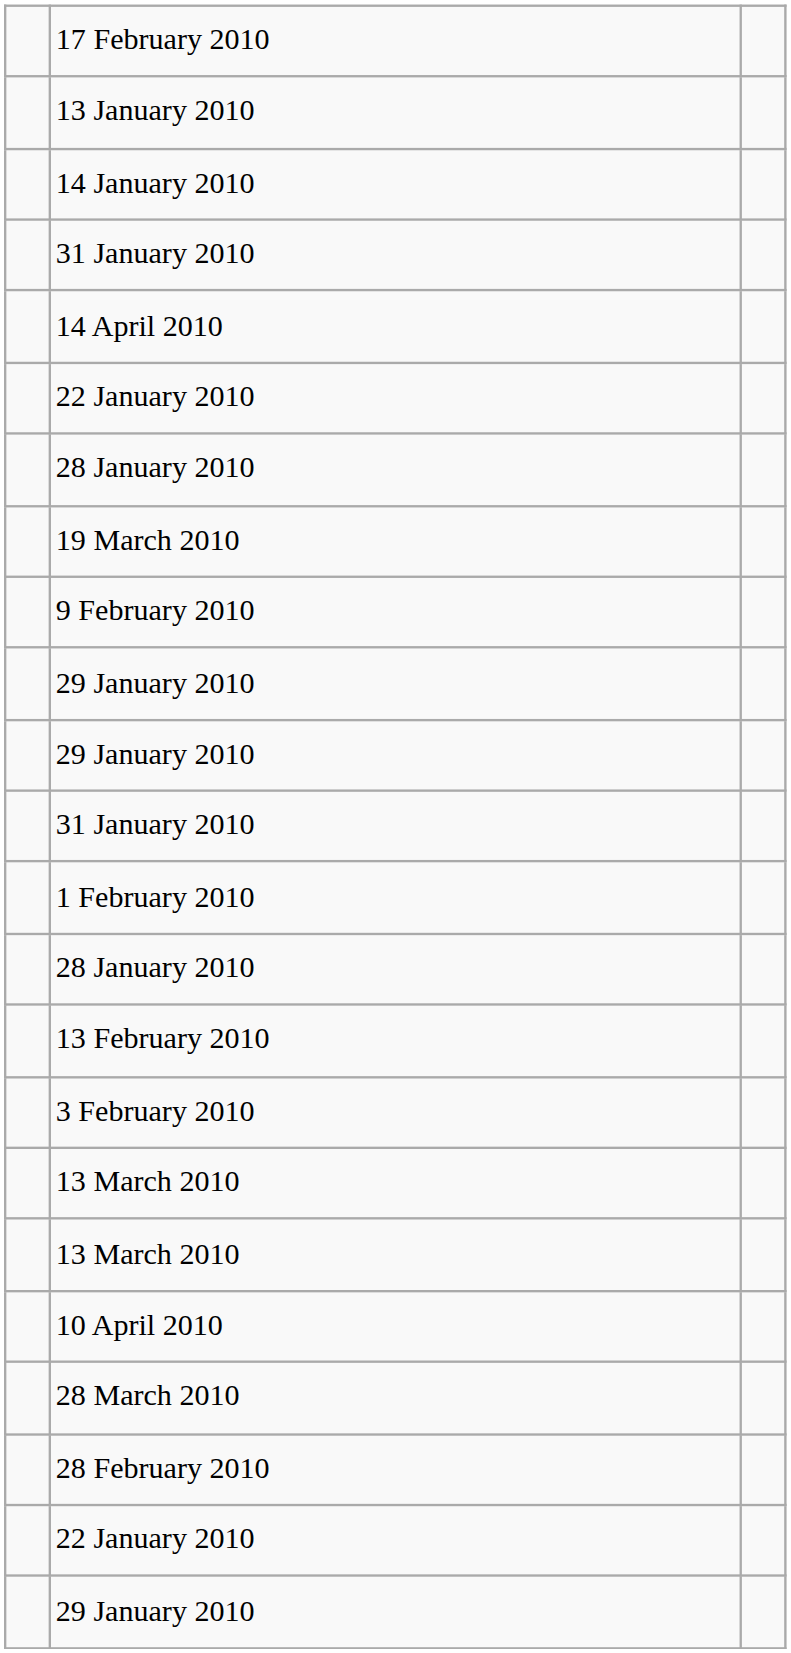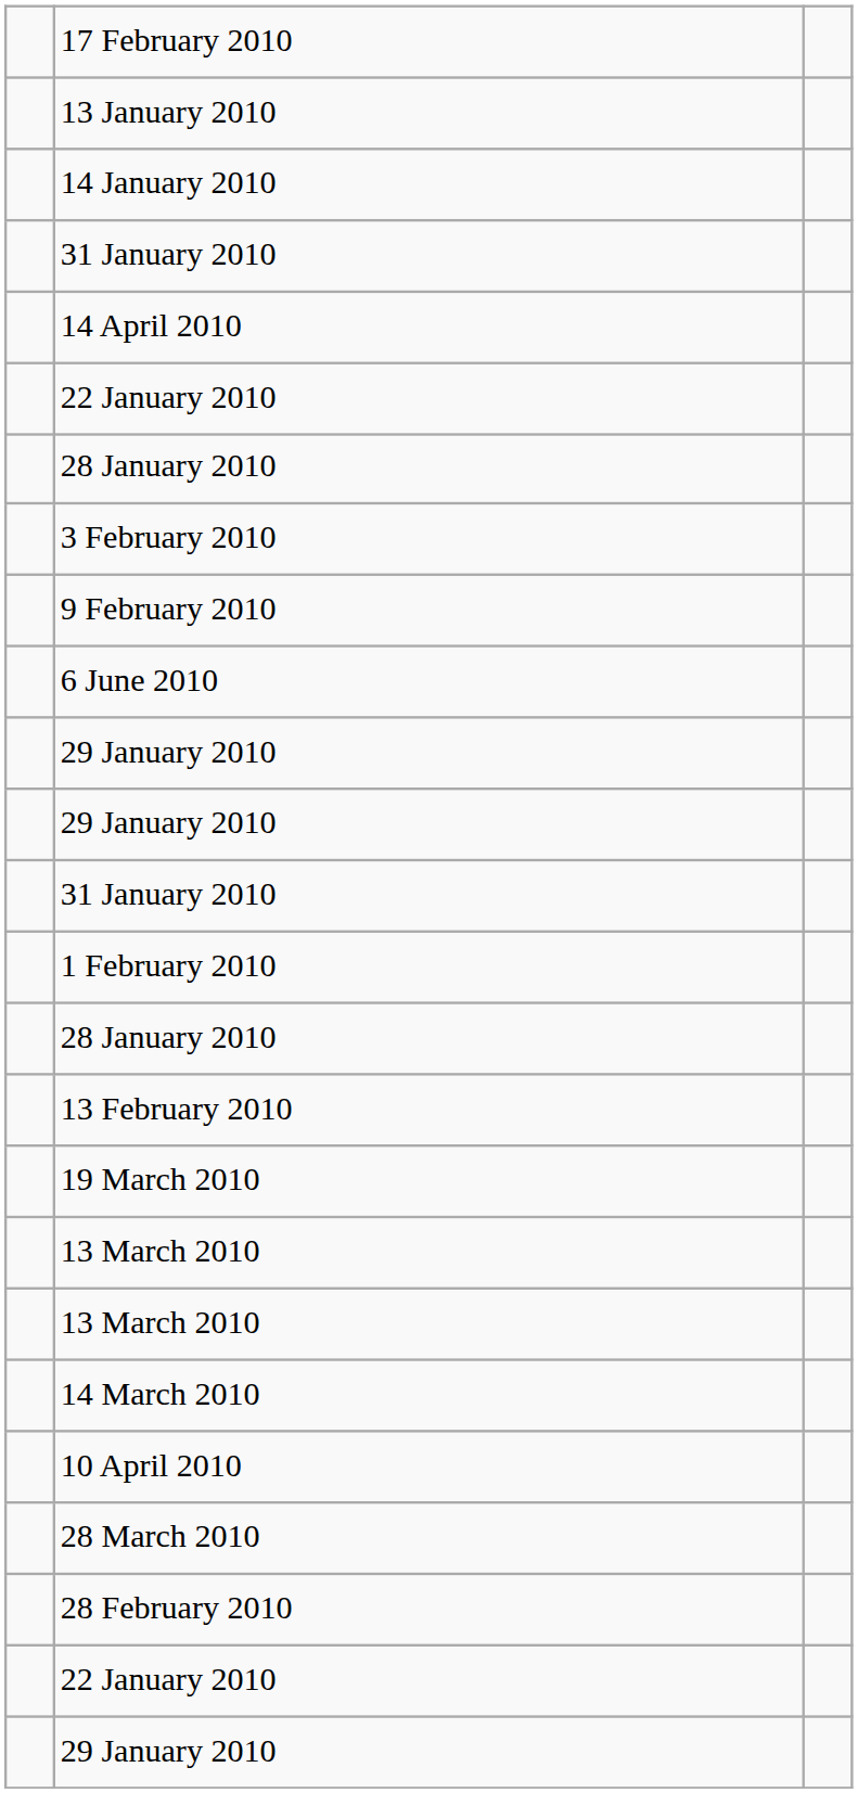rows swapped: 3 February 2010 <-> 19 March 2010
+ row: 6 June 2010
+ row: 14 March 2010
